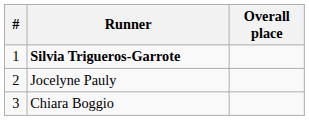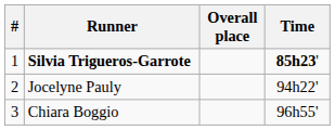+ column: Time | 85h23' | 94h22' | 96h55'
